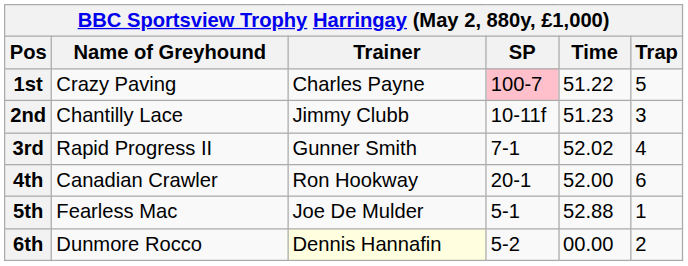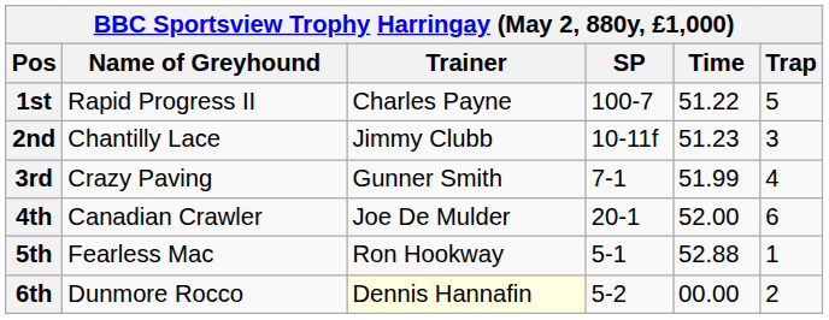1st | Name of Greyhound: Crazy Paving -> Rapid Progress II
1st | SP: pink background -> no background
3rd | Name of Greyhound: Rapid Progress II -> Crazy Paving
3rd | Time: 52.02 -> 51.99
4th | Trainer: Ron Hookway -> Joe De Mulder
5th | Trainer: Joe De Mulder -> Ron Hookway
